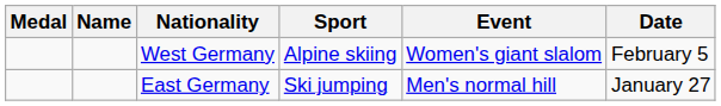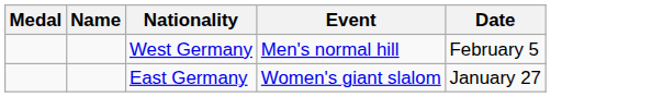- column: Sport | Alpine skiing | Ski jumping
West Germany | Event: Women's giant slalom -> Men's normal hill
East Germany | Event: Men's normal hill -> Women's giant slalom
